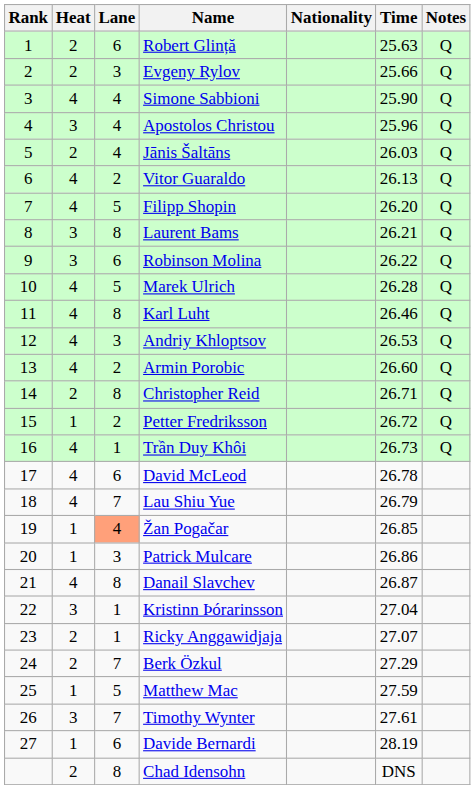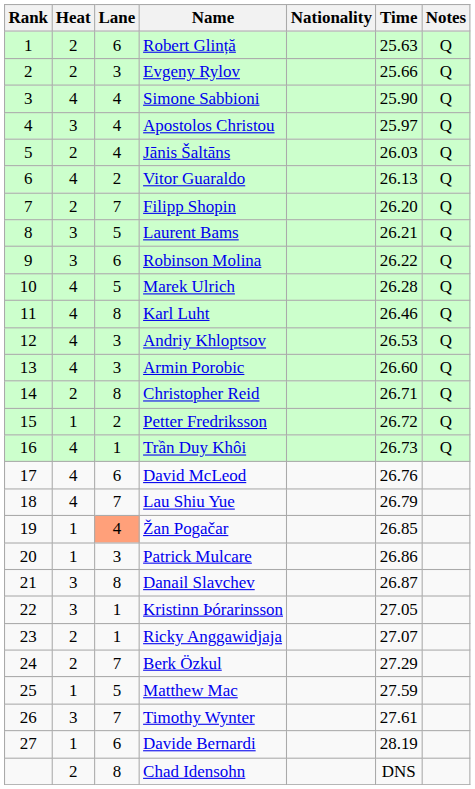Apostolos Christou | Time: 25.96 -> 25.97
Filipp Shopin | Heat: 4 -> 2
Filipp Shopin | Lane: 5 -> 7
Laurent Bams | Lane: 8 -> 5
Armin Porobic | Lane: 2 -> 3
David McLeod | Time: 26.78 -> 26.76
Danail Slavchev | Heat: 4 -> 3
Kristinn Þórarinsson | Time: 27.04 -> 27.05
